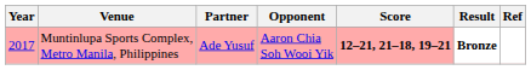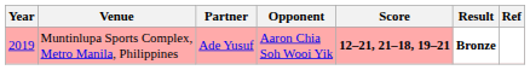Muntinlupa Sports Complex, Metro Manila, Philippines | Year: 2017 -> 2019
